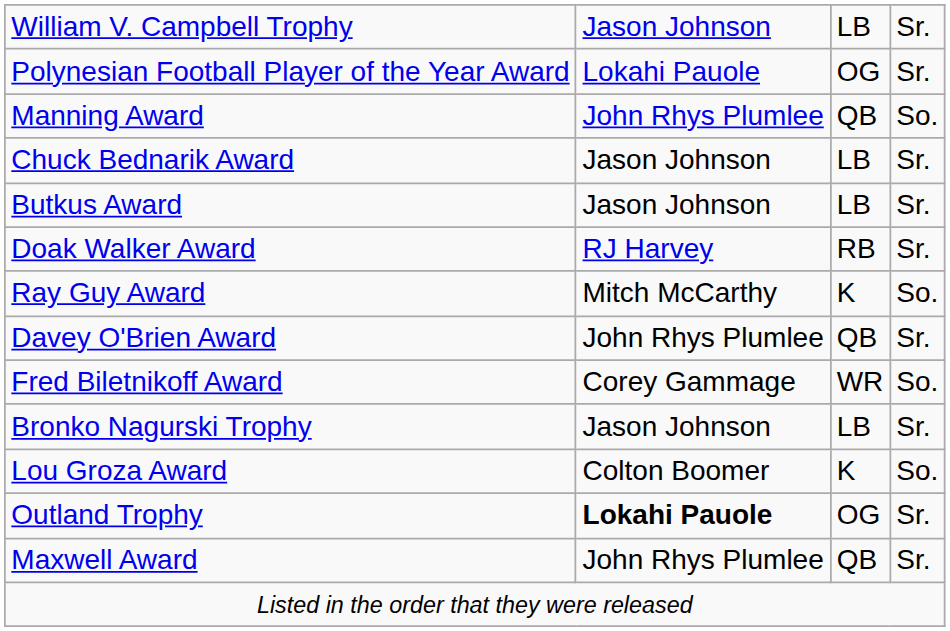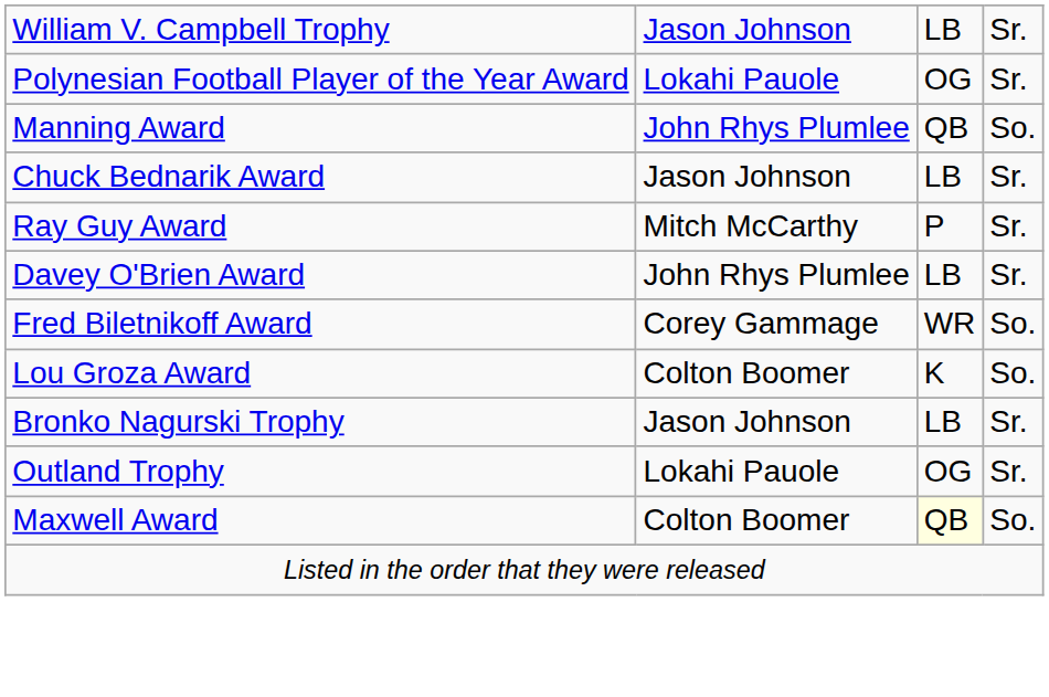- row: Butkus Award | Jason Johnson | LB | Sr.
- row: Doak Walker Award | RJ Harvey | RB | Sr.
Ray Guy Award | column 3: K -> P
Ray Guy Award | column 4: So. -> Sr.
Davey O'Brien Award | column 3: QB -> LB
rows swapped: Lou Groza Award <-> Bronko Nagurski Trophy
Outland Trophy | column 2: bold -> normal
Maxwell Award | column 2: John Rhys Plumlee -> Colton Boomer
Maxwell Award | column 3: no background -> lightyellow background
Maxwell Award | column 4: Sr. -> So.
